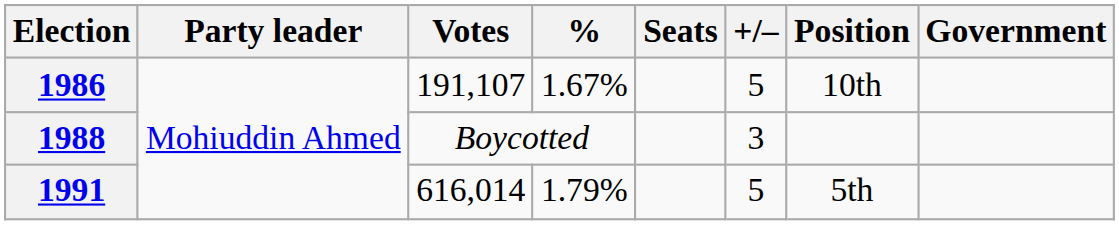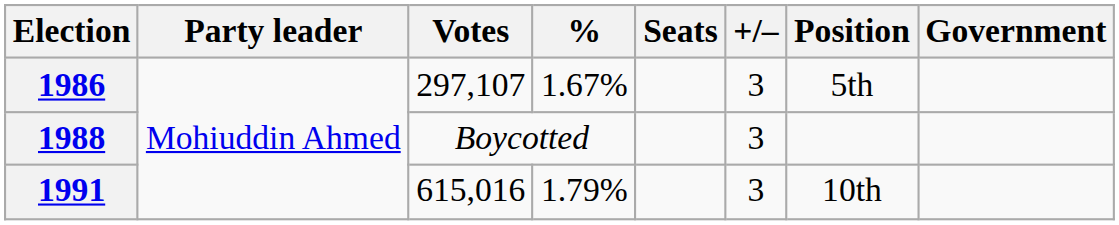1986 | Votes: 191,107 -> 297,107
1986 | +/–: 5 -> 3
1986 | Position: 10th -> 5th
1991 | Votes: 616,014 -> 615,016
1991 | +/–: 5 -> 3
1991 | Position: 5th -> 10th
